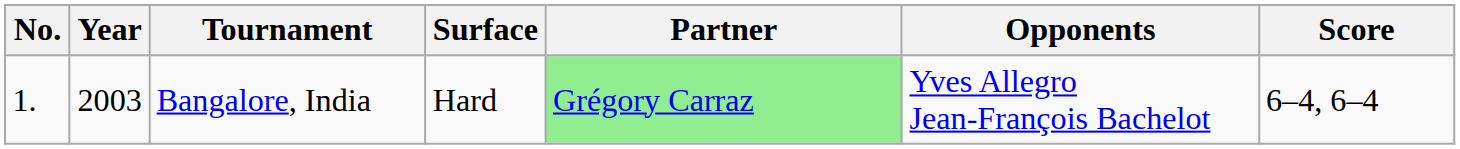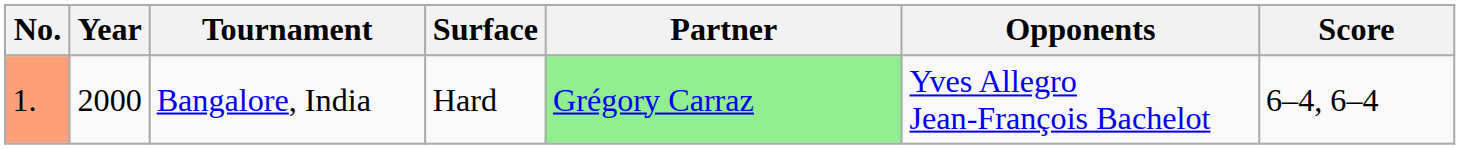Bangalore, India | No.: no background -> lightsalmon background
Bangalore, India | Year: 2003 -> 2000
